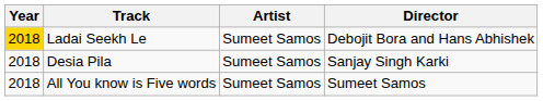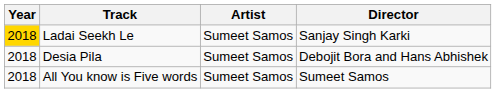Ladai Seekh Le | Director: Debojit Bora and Hans Abhishek -> Sanjay Singh Karki
Desia Pila | Director: Sanjay Singh Karki -> Debojit Bora and Hans Abhishek
